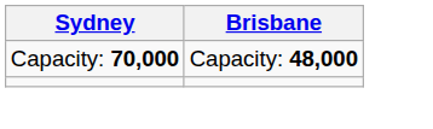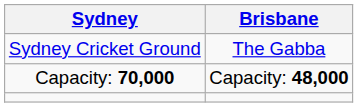+ row: Sydney Cricket Ground | The Gabba
